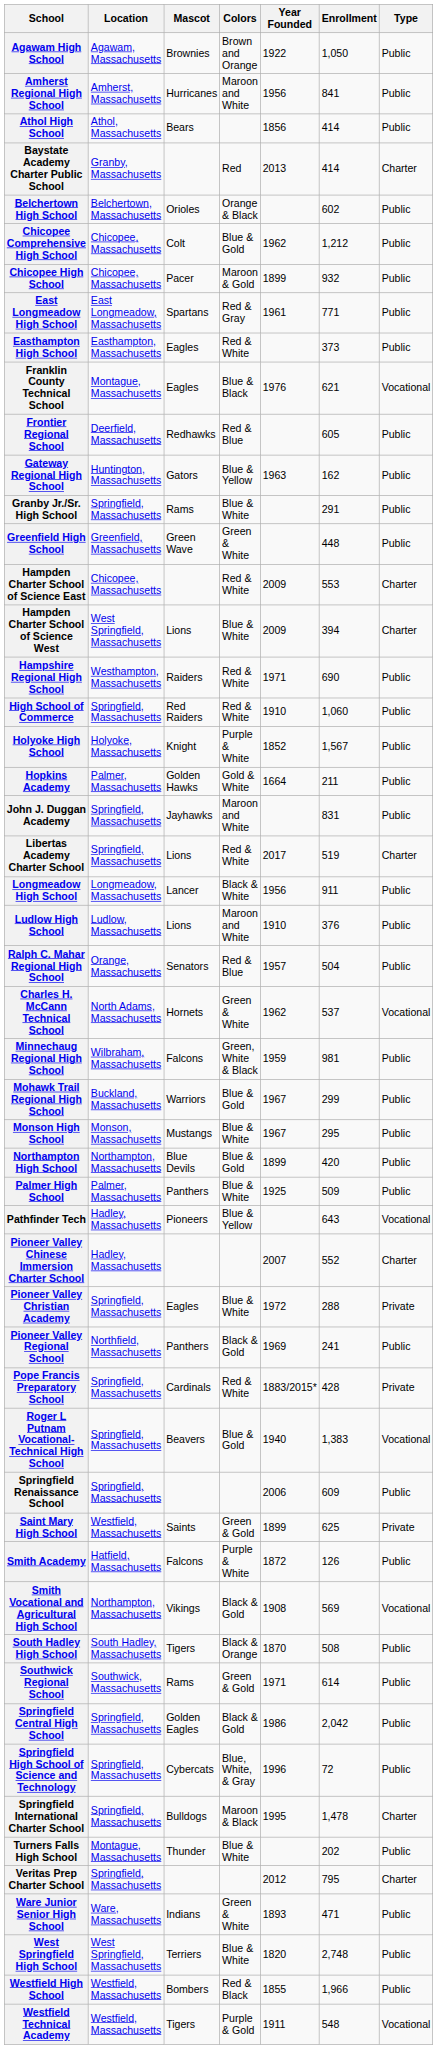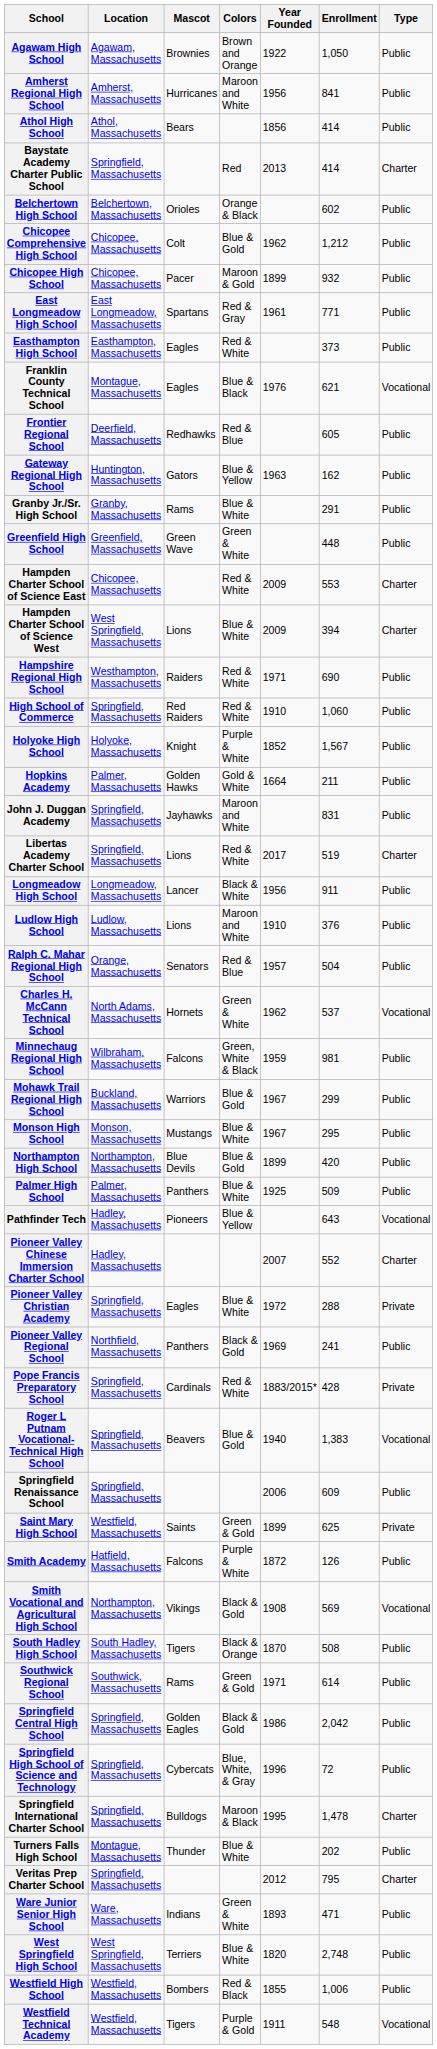Baystate Academy Charter Public School | Location: Granby, Massachusetts -> Springfield, Massachusetts
Granby Jr./Sr. High School | Location: Springfield, Massachusetts -> Granby, Massachusetts
Westfield High School | Enrollment: 1,966 -> 1,006
